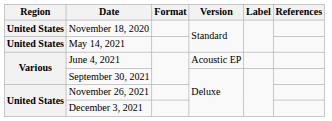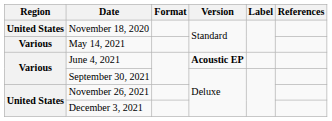May 14, 2021 | Region: United States -> Various
June 4, 2021 | Version: normal -> bold
